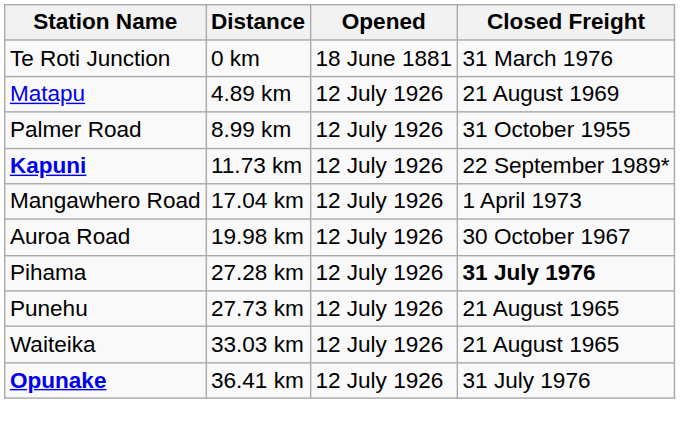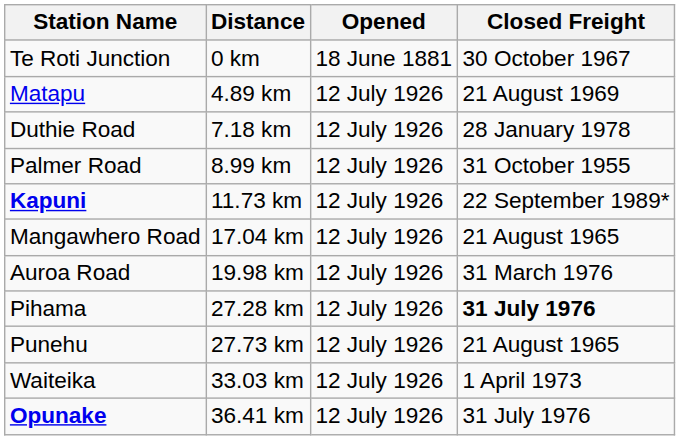Te Roti Junction | Closed Freight: 31 March 1976 -> 30 October 1967
+ row: Duthie Road | 7.18 km | 12 July 1926 | 28 January 1978
Mangawhero Road | Closed Freight: 1 April 1973 -> 21 August 1965
Auroa Road | Closed Freight: 30 October 1967 -> 31 March 1976
Waiteika | Closed Freight: 21 August 1965 -> 1 April 1973
